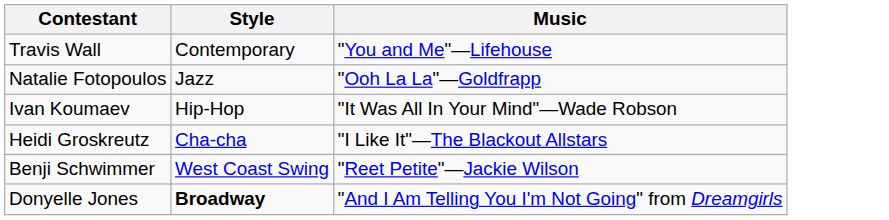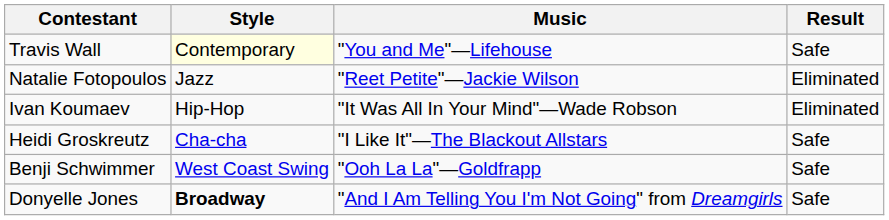+ column: Result | Safe | Eliminated | Eliminated | Safe | Safe | Safe
Travis Wall | Style: no background -> lightyellow background
Natalie Fotopoulos | Music: "Ooh La La"—Goldfrapp -> "Reet Petite"—Jackie Wilson
Benji Schwimmer | Music: "Reet Petite"—Jackie Wilson -> "Ooh La La"—Goldfrapp
